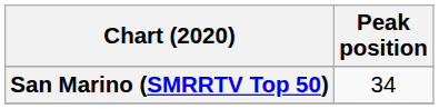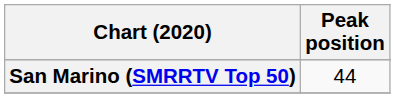San Marino (SMRRTV Top 50) | Peak position: 34 -> 44
